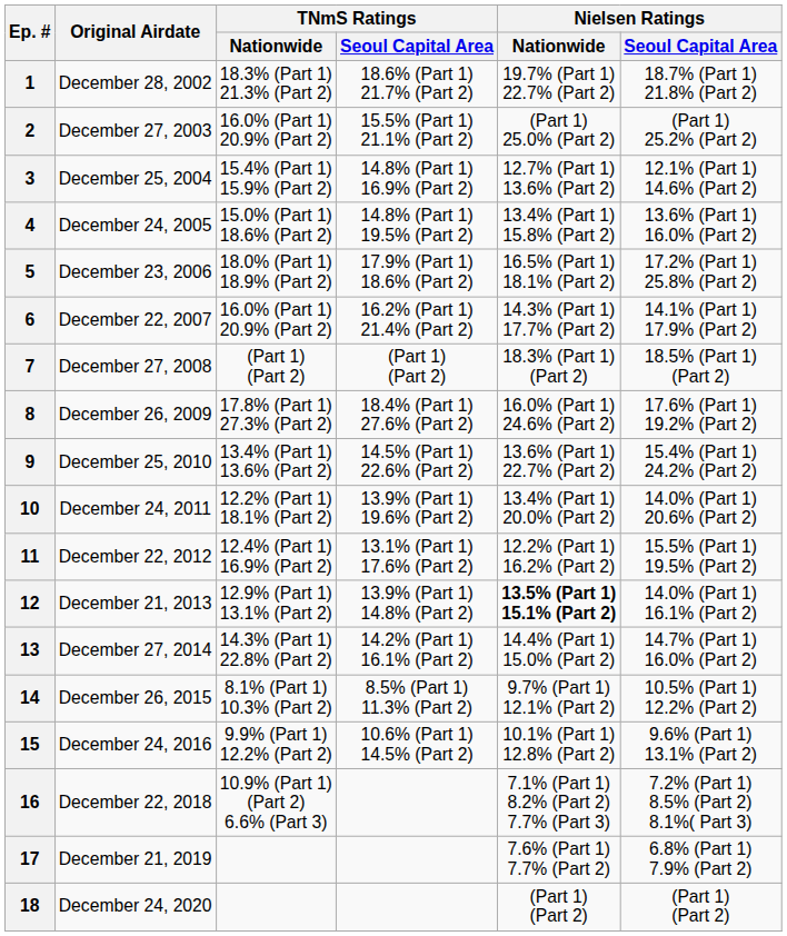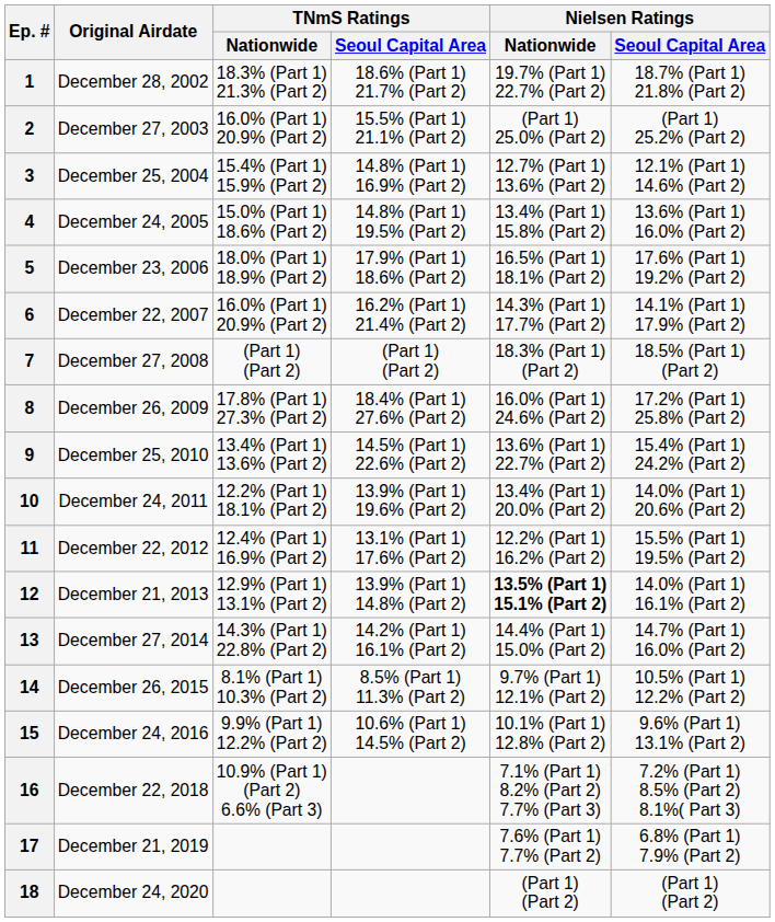5 | Nielsen Ratings / Seoul Capital Area: 17.2% (Part 1) 25.8% (Part 2) -> 17.6% (Part 1) 19.2% (Part 2)
8 | Nielsen Ratings / Seoul Capital Area: 17.6% (Part 1) 19.2% (Part 2) -> 17.2% (Part 1) 25.8% (Part 2)
